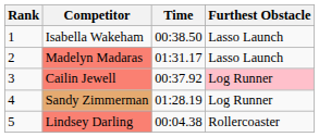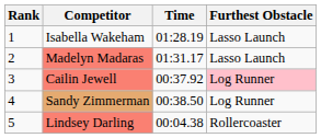Isabella Wakeham | Time: 00:38.50 -> 01:28.19
Sandy Zimmerman | Time: 01:28.19 -> 00:38.50
